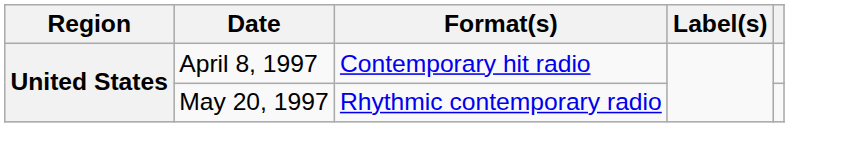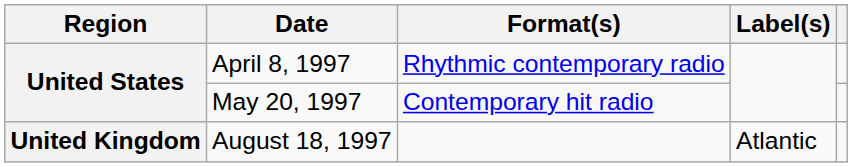April 8, 1997 | Format(s): Contemporary hit radio -> Rhythmic contemporary radio
May 20, 1997 | Format(s): Rhythmic contemporary radio -> Contemporary hit radio
+ row: United Kingdom | August 18, 1997 | Atlantic
